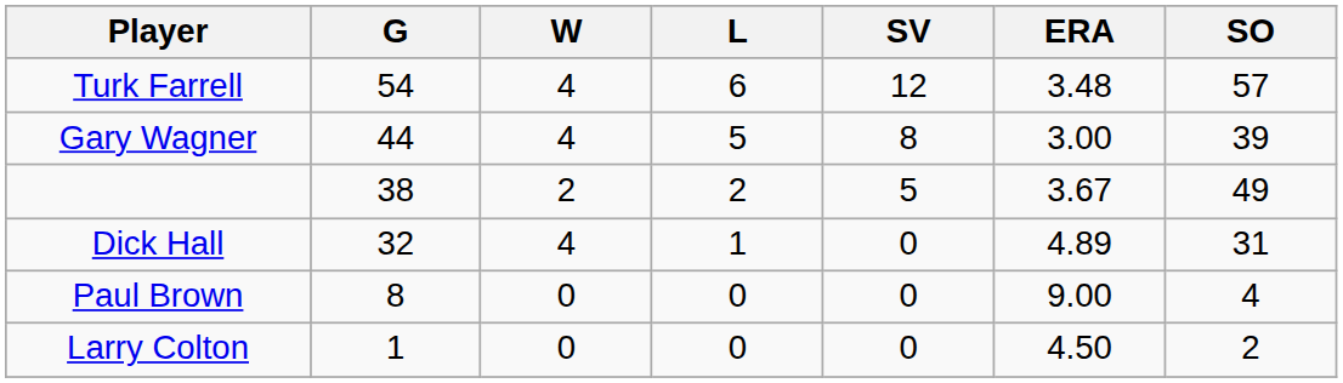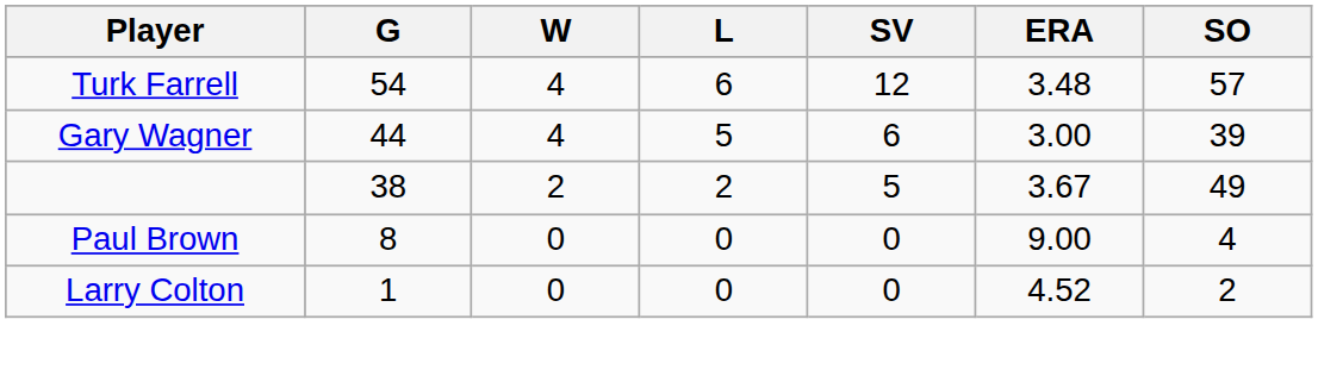Gary Wagner | SV: 8 -> 6
- row: Dick Hall | 32 | 4 | 1 | 0 | 4.89 | 31
Larry Colton | ERA: 4.50 -> 4.52
